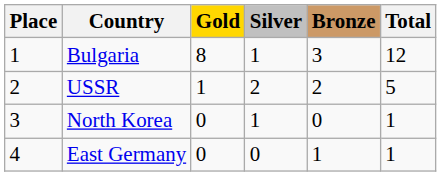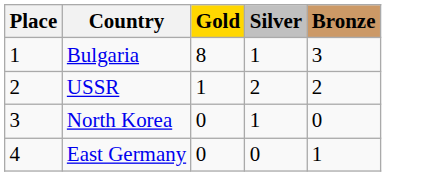- column: Total | 12 | 5 | 1 | 1
